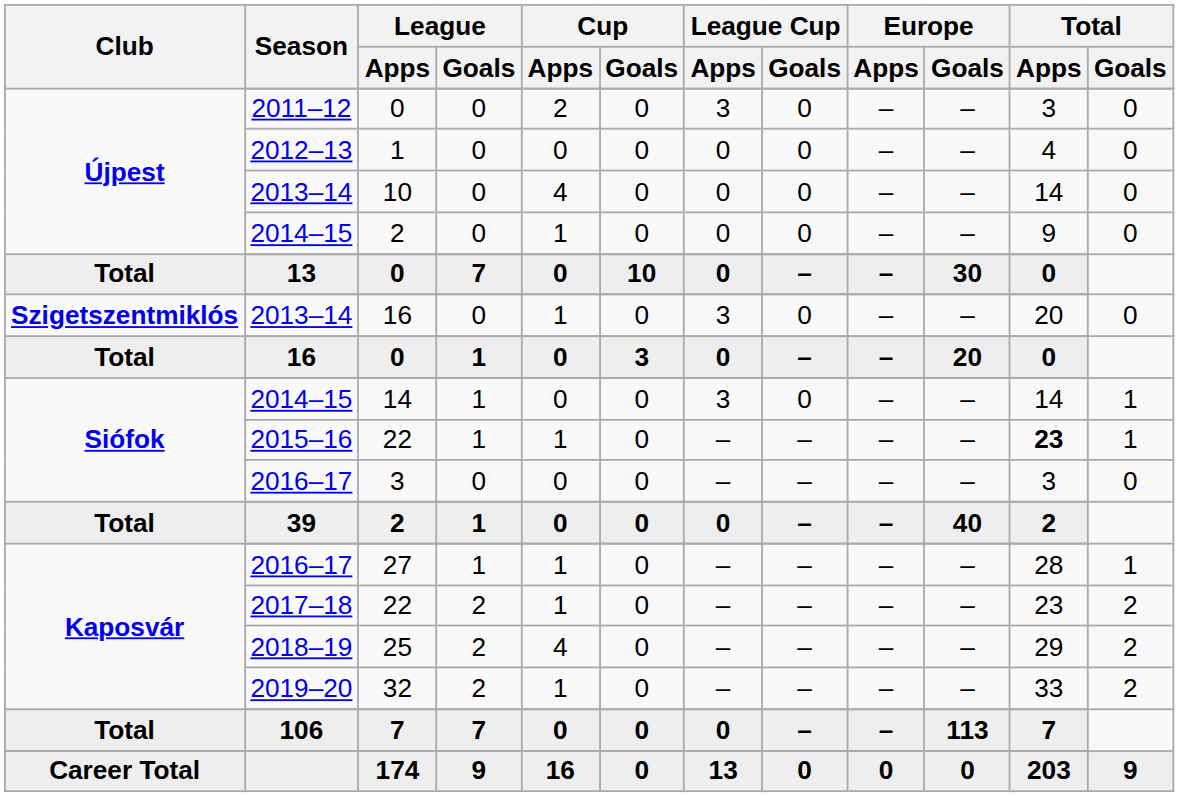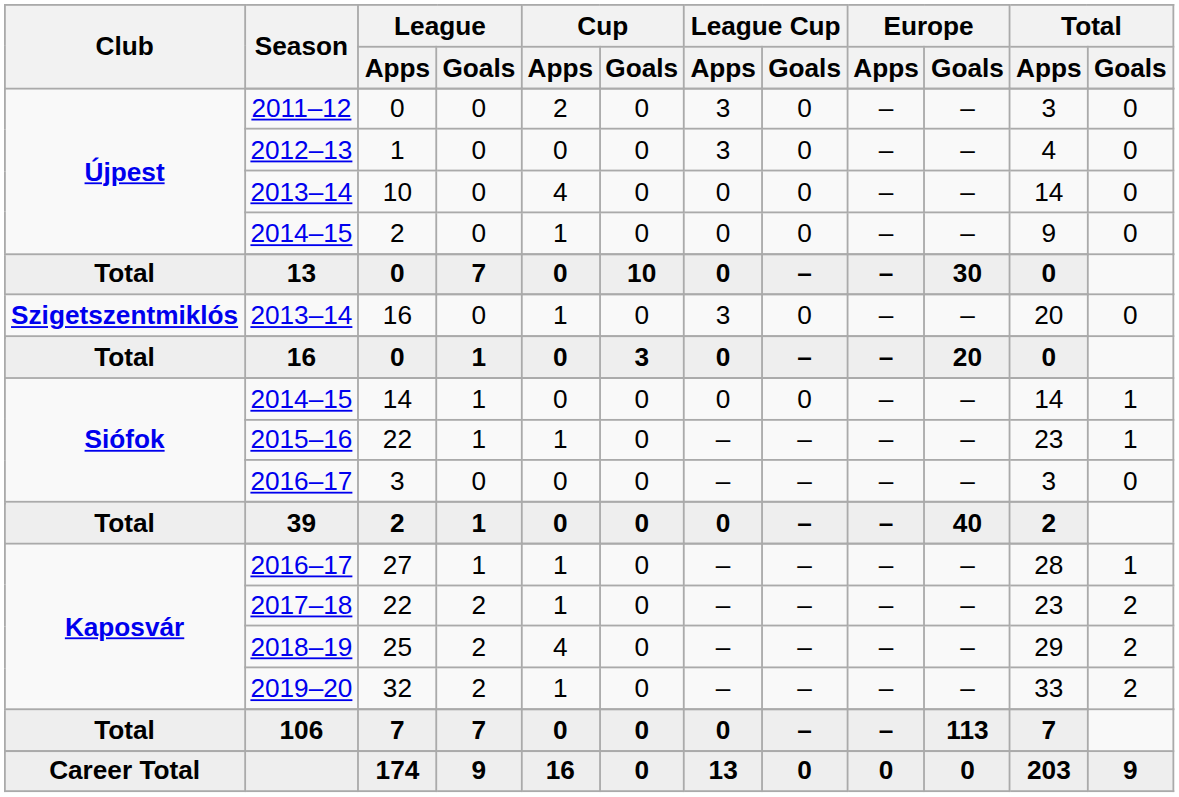2012–13 | League Cup / Apps: 0 -> 3
Siófok / 2014–15 | League Cup / Apps: 3 -> 0
2015–16 | Total / Apps: bold -> normal
